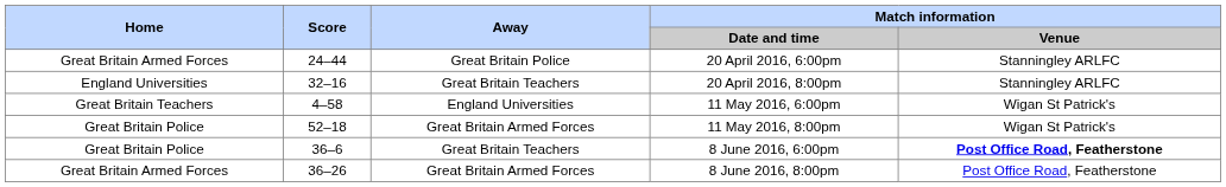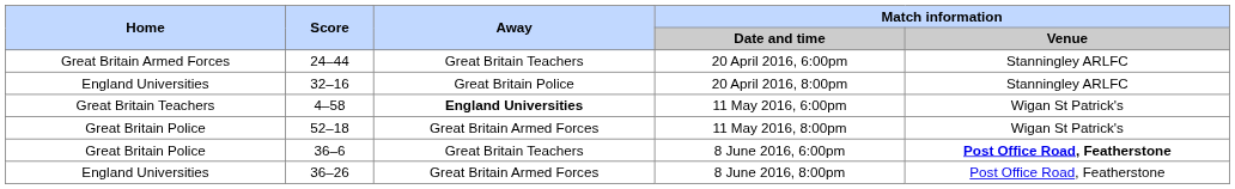20 April 2016, 6:00pm | Away: Great Britain Police -> Great Britain Teachers
20 April 2016, 8:00pm | Away: Great Britain Teachers -> Great Britain Police
11 May 2016, 6:00pm | Away: normal -> bold
8 June 2016, 8:00pm | Home: Great Britain Armed Forces -> England Universities
